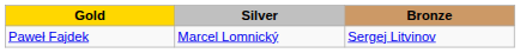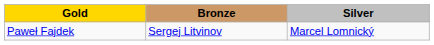columns swapped: Silver <-> Bronze
